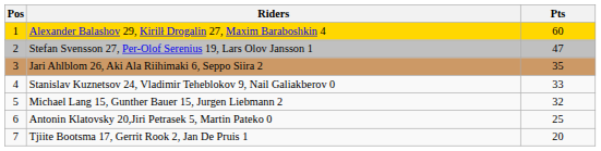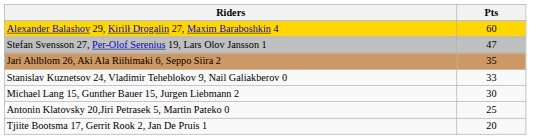- column: Pos | 1 | 2 | 3 | 4 | 5 | 6 | 7
Michael Lang 15, Gunther Bauer 15, Jurgen Liebmann 2 | Pts: 32 -> 30
